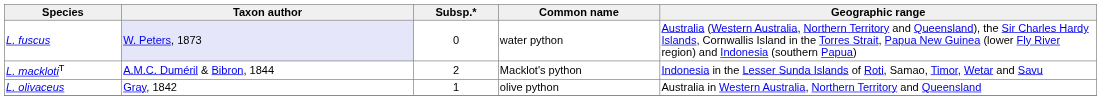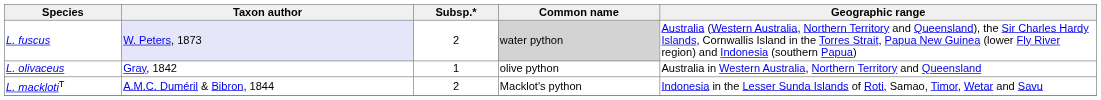L. fuscus | Subsp.*: 0 -> 2
L. fuscus | Common name: no background -> lightgrey background
rows swapped: L. macklotiT <-> L. olivaceus
